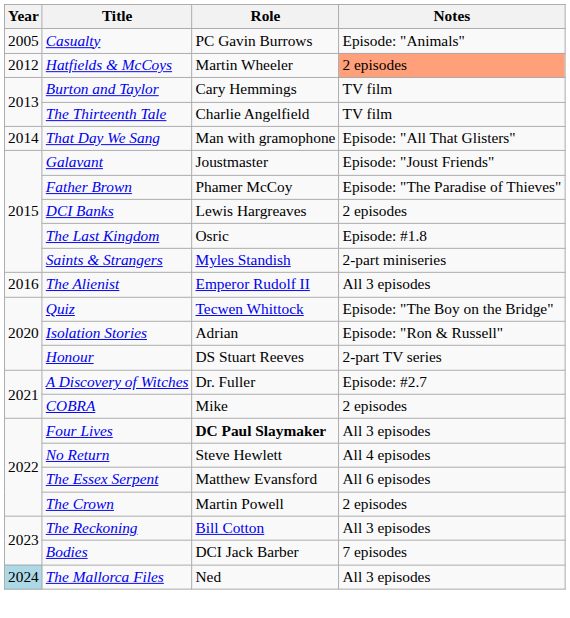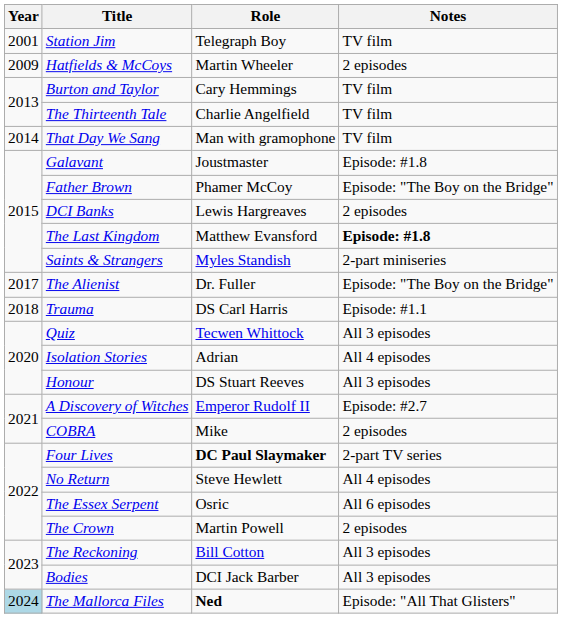+ row: 2001 | Station Jim | Telegraph Boy | TV film
- row: 2005 | Casualty | PC Gavin Burrows | Episode: "Animals"
Hatfields & McCoys | Year: 2012 -> 2009
Hatfields & McCoys | Notes: lightsalmon background -> no background
That Day We Sang | Notes: Episode: "All That Glisters" -> TV film
Galavant | Notes: Episode: "Joust Friends" -> Episode: #1.8
Father Brown | Notes: Episode: "The Paradise of Thieves" -> Episode: "The Boy on the Bridge"
The Last Kingdom | Role: Osric -> Matthew Evansford
The Last Kingdom | Notes: normal -> bold
The Alienist | Year: 2016 -> 2017
The Alienist | Role: Emperor Rudolf II -> Dr. Fuller
The Alienist | Notes: All 3 episodes -> Episode: "The Boy on the Bridge"
+ row: 2018 | Trauma | DS Carl Harris | Episode: #1.1
Quiz | Notes: Episode: "The Boy on the Bridge" -> All 3 episodes
Isolation Stories | Notes: Episode: "Ron & Russell" -> All 4 episodes
Honour | Notes: 2-part TV series -> All 3 episodes
A Discovery of Witches | Role: Dr. Fuller -> Emperor Rudolf II
Four Lives | Notes: All 3 episodes -> 2-part TV series
The Essex Serpent | Role: Matthew Evansford -> Osric
Bodies | Notes: 7 episodes -> All 3 episodes
The Mallorca Files | Role: normal -> bold
The Mallorca Files | Notes: All 3 episodes -> Episode: "All That Glisters"
